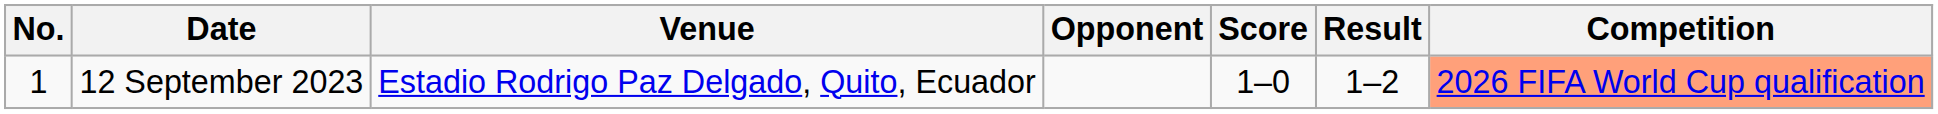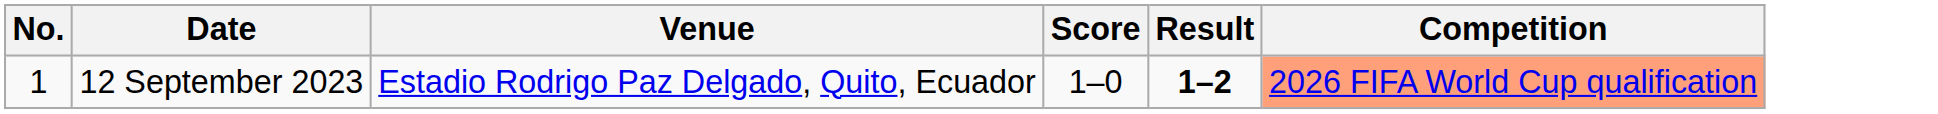- column: Opponent
12 September 2023 | Result: normal -> bold
